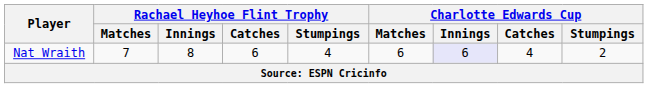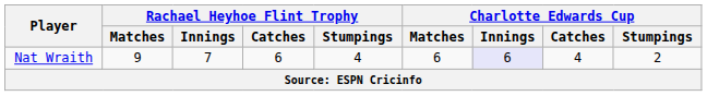Nat Wraith | Rachael Heyhoe Flint Trophy / Matches: 7 -> 9
Nat Wraith | Rachael Heyhoe Flint Trophy / Innings: 8 -> 7
